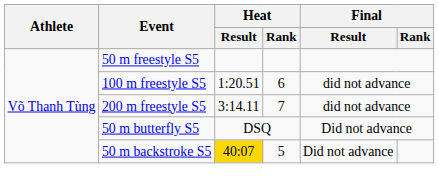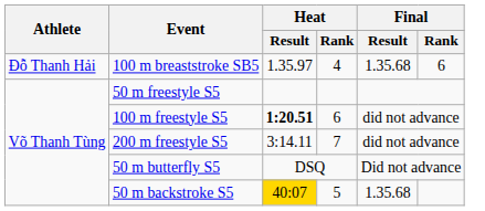+ row: Đỗ Thanh Hải | 100 m breaststroke SB5 | 1.35.97 | 4 | 1.35.68 | 6
100 m freestyle S5 | Heat / Result: normal -> bold
50 m backstroke S5 | Final / Result: Did not advance -> 1.35.68
